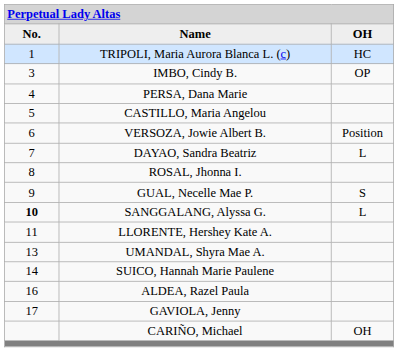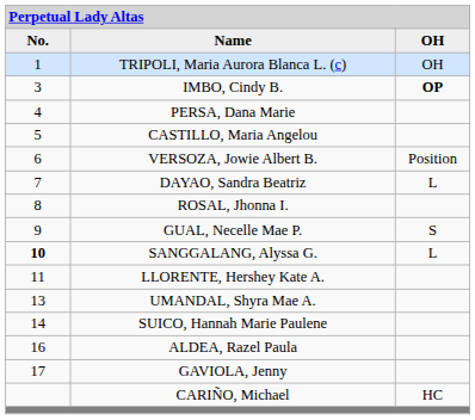TRIPOLI, Maria Aurora Blanca L. (c) | column 3: HC -> OH
IMBO, Cindy B. | column 3: normal -> bold
CARIÑO, Michael | column 3: OH -> HC
